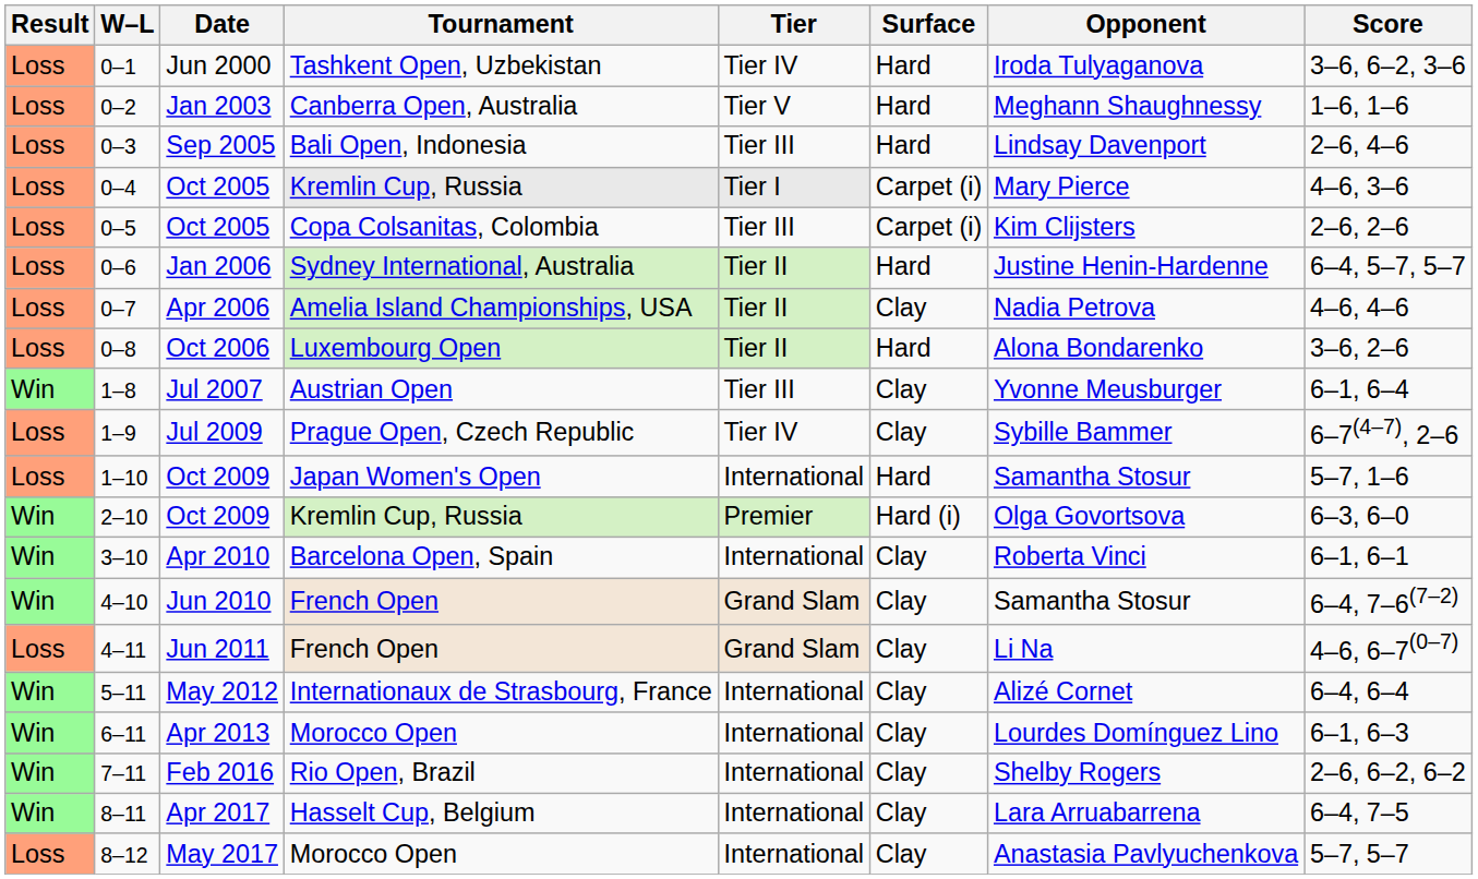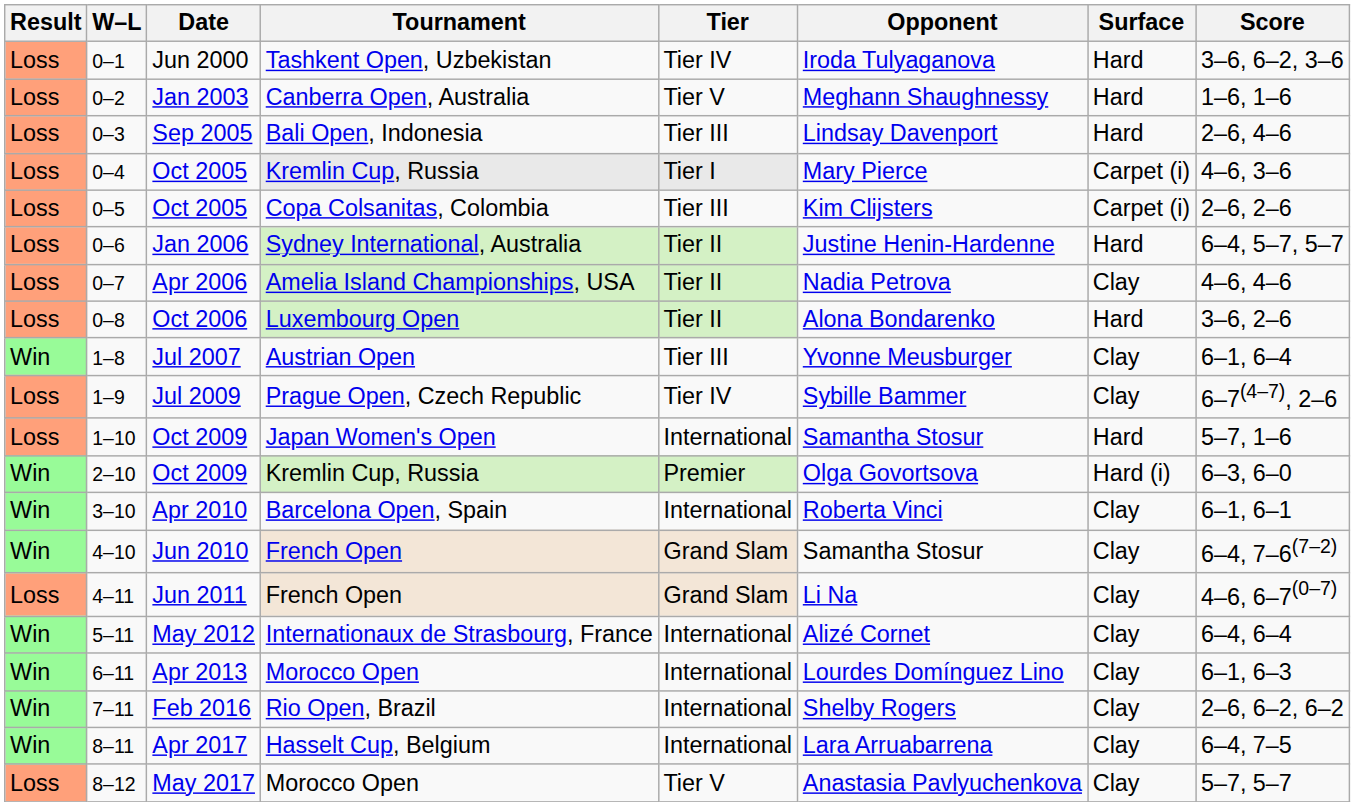columns swapped: Surface <-> Opponent
May 2017 | Tier: International -> Tier V
